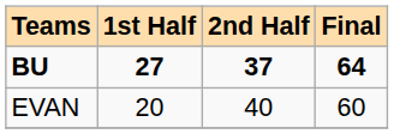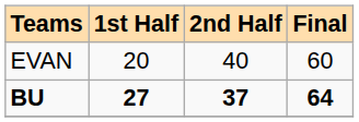rows swapped: BU <-> EVAN
